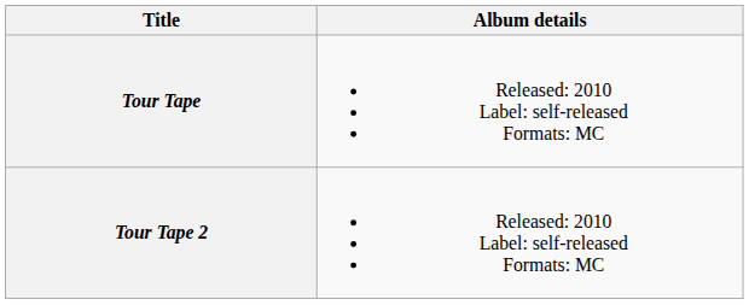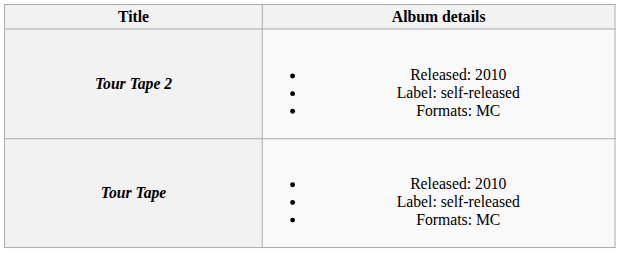rows swapped: Tour Tape <-> Tour Tape 2
